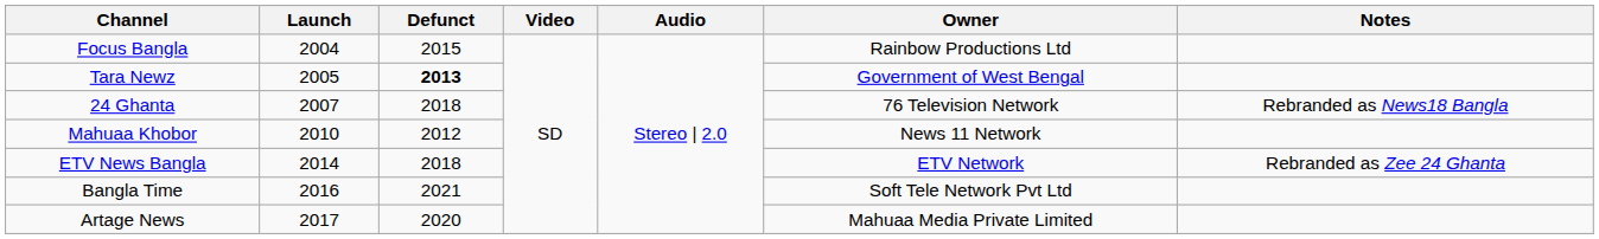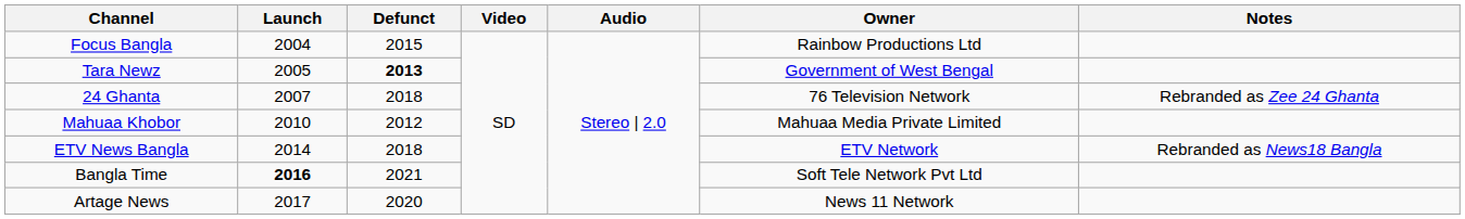24 Ghanta | Notes: Rebranded as News18 Bangla -> Rebranded as Zee 24 Ghanta
Mahuaa Khobor | Owner: News 11 Network -> Mahuaa Media Private Limited
ETV News Bangla | Notes: Rebranded as Zee 24 Ghanta -> Rebranded as News18 Bangla
Bangla Time | Launch: normal -> bold
Artage News | Owner: Mahuaa Media Private Limited -> News 11 Network
